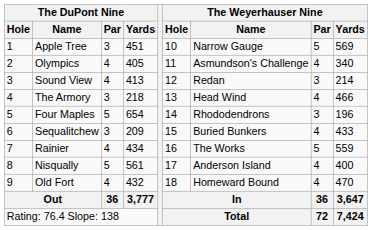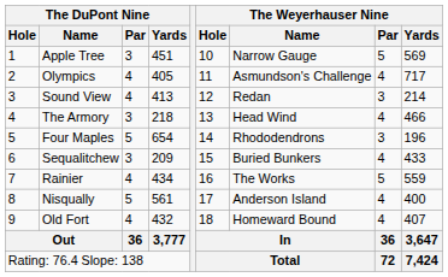Olympics | The Weyerhauser Nine / Yards: 340 -> 717
Old Fort | The Weyerhauser Nine / Yards: 470 -> 407
